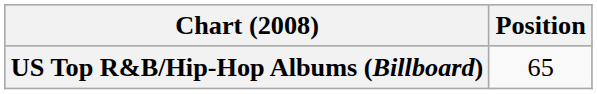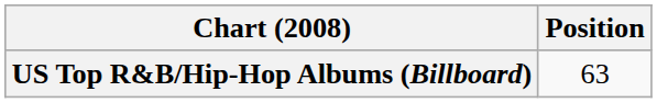US Top R&B/Hip-Hop Albums (Billboard) | Position: 65 -> 63
